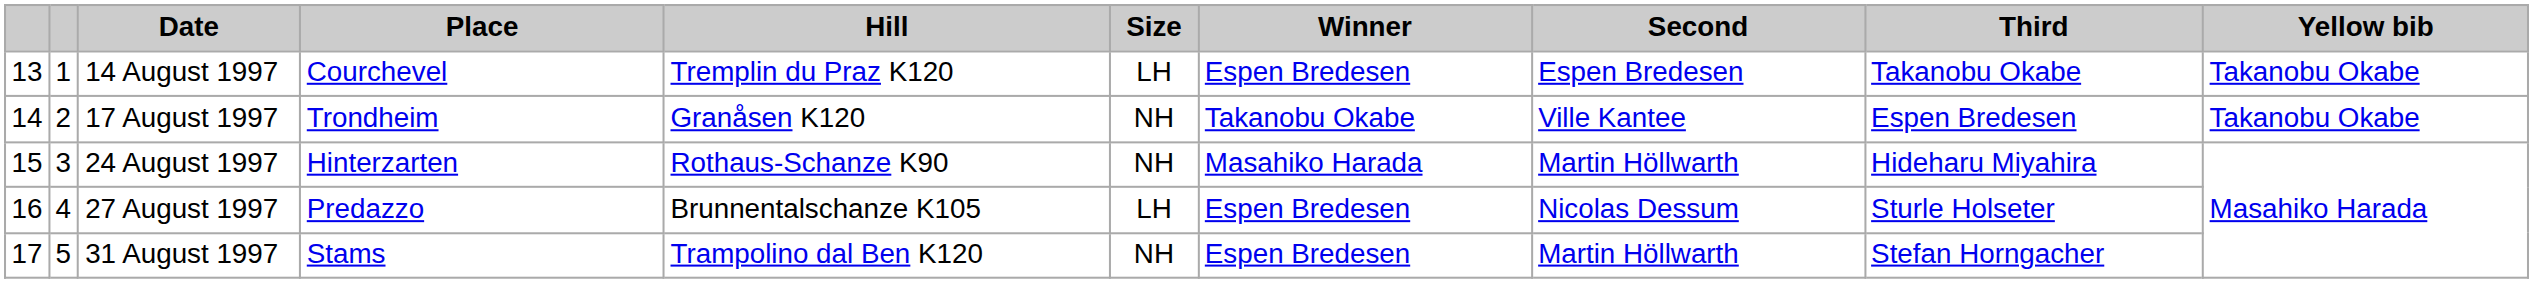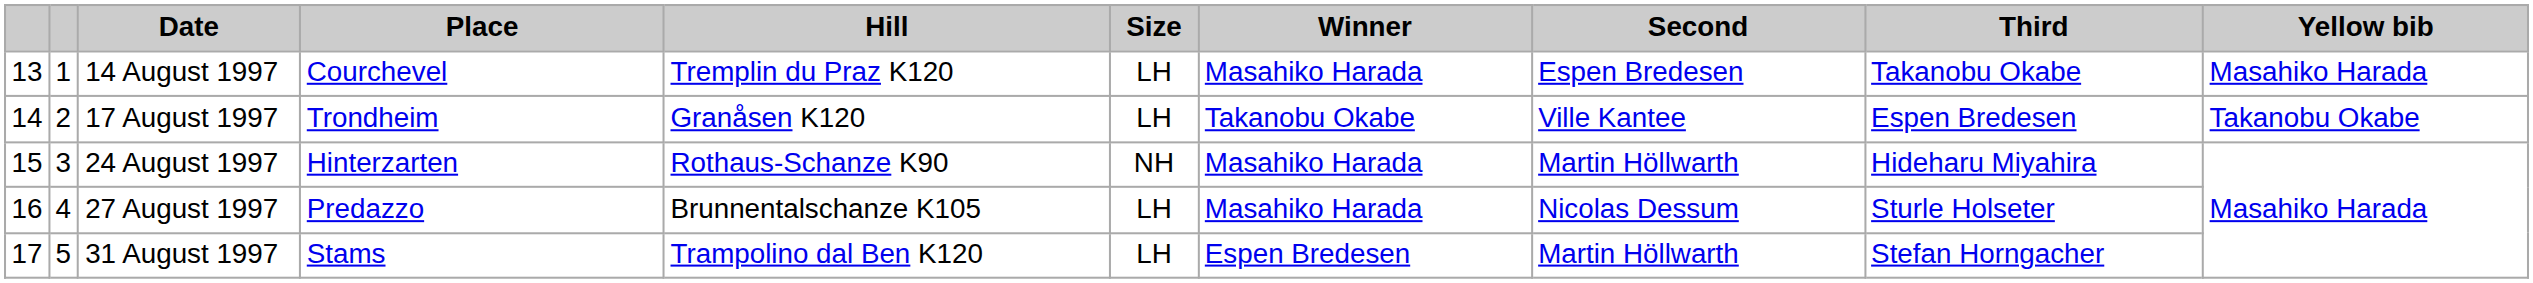14 August 1997 | Winner: Espen Bredesen -> Masahiko Harada
14 August 1997 | Yellow bib: Takanobu Okabe -> Masahiko Harada
17 August 1997 | Size: NH -> LH
27 August 1997 | Winner: Espen Bredesen -> Masahiko Harada
31 August 1997 | Size: NH -> LH
